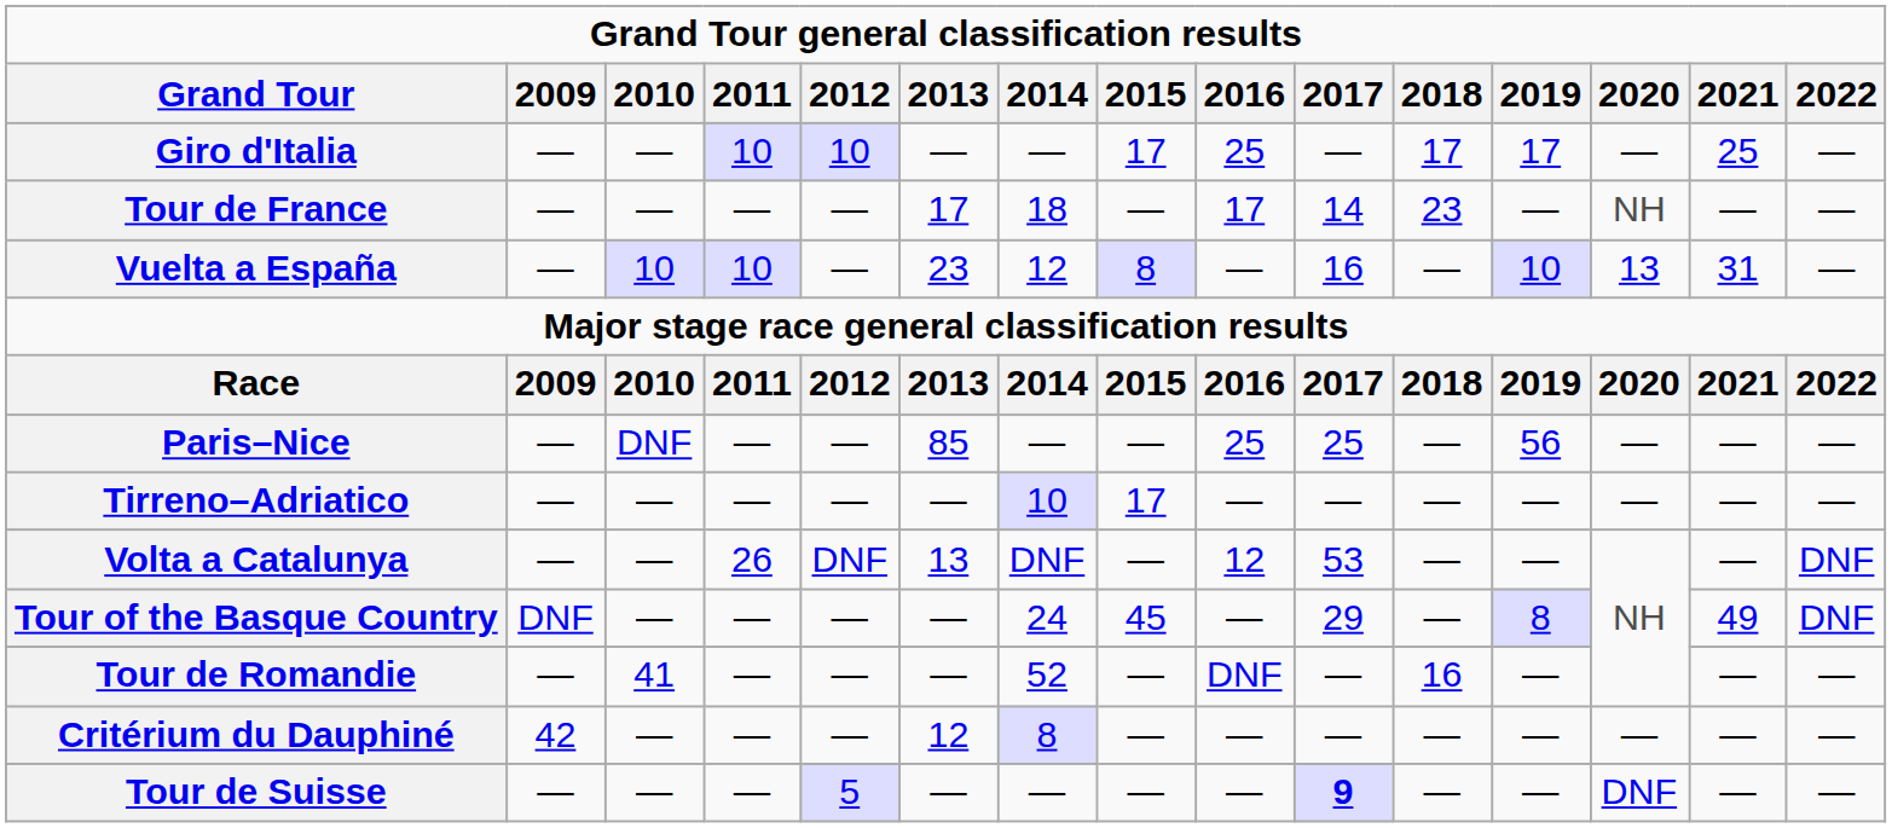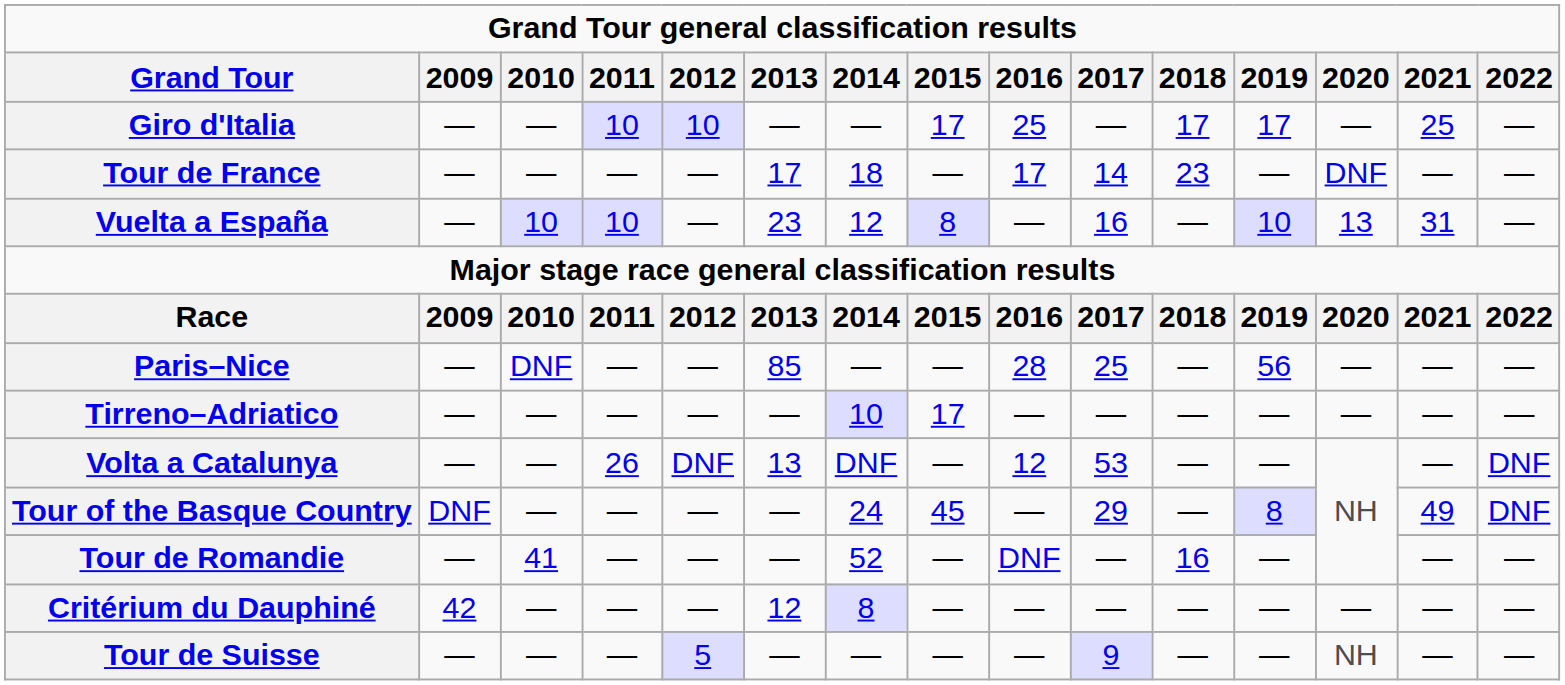Tour de France | 2020: NH -> DNF
Paris–Nice | 2016: 25 -> 28
Tour de Suisse | 2017: bold -> normal
Tour de Suisse | 2020: DNF -> NH
